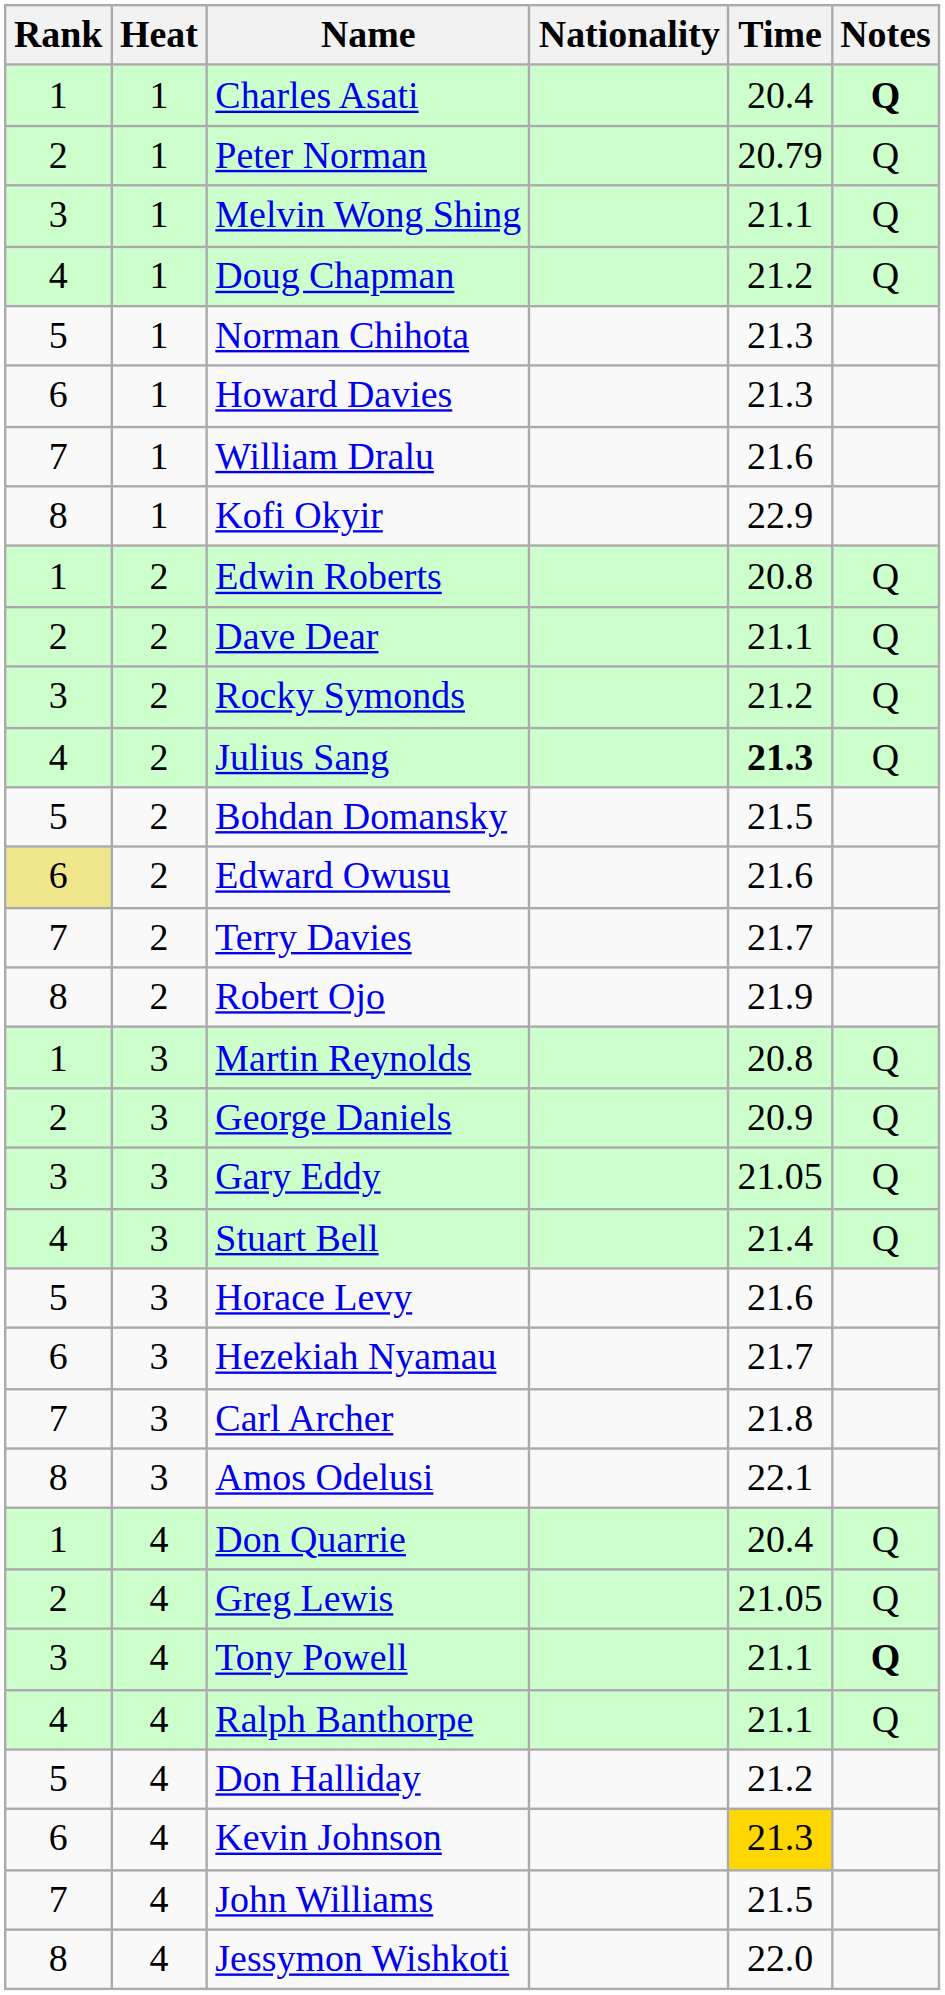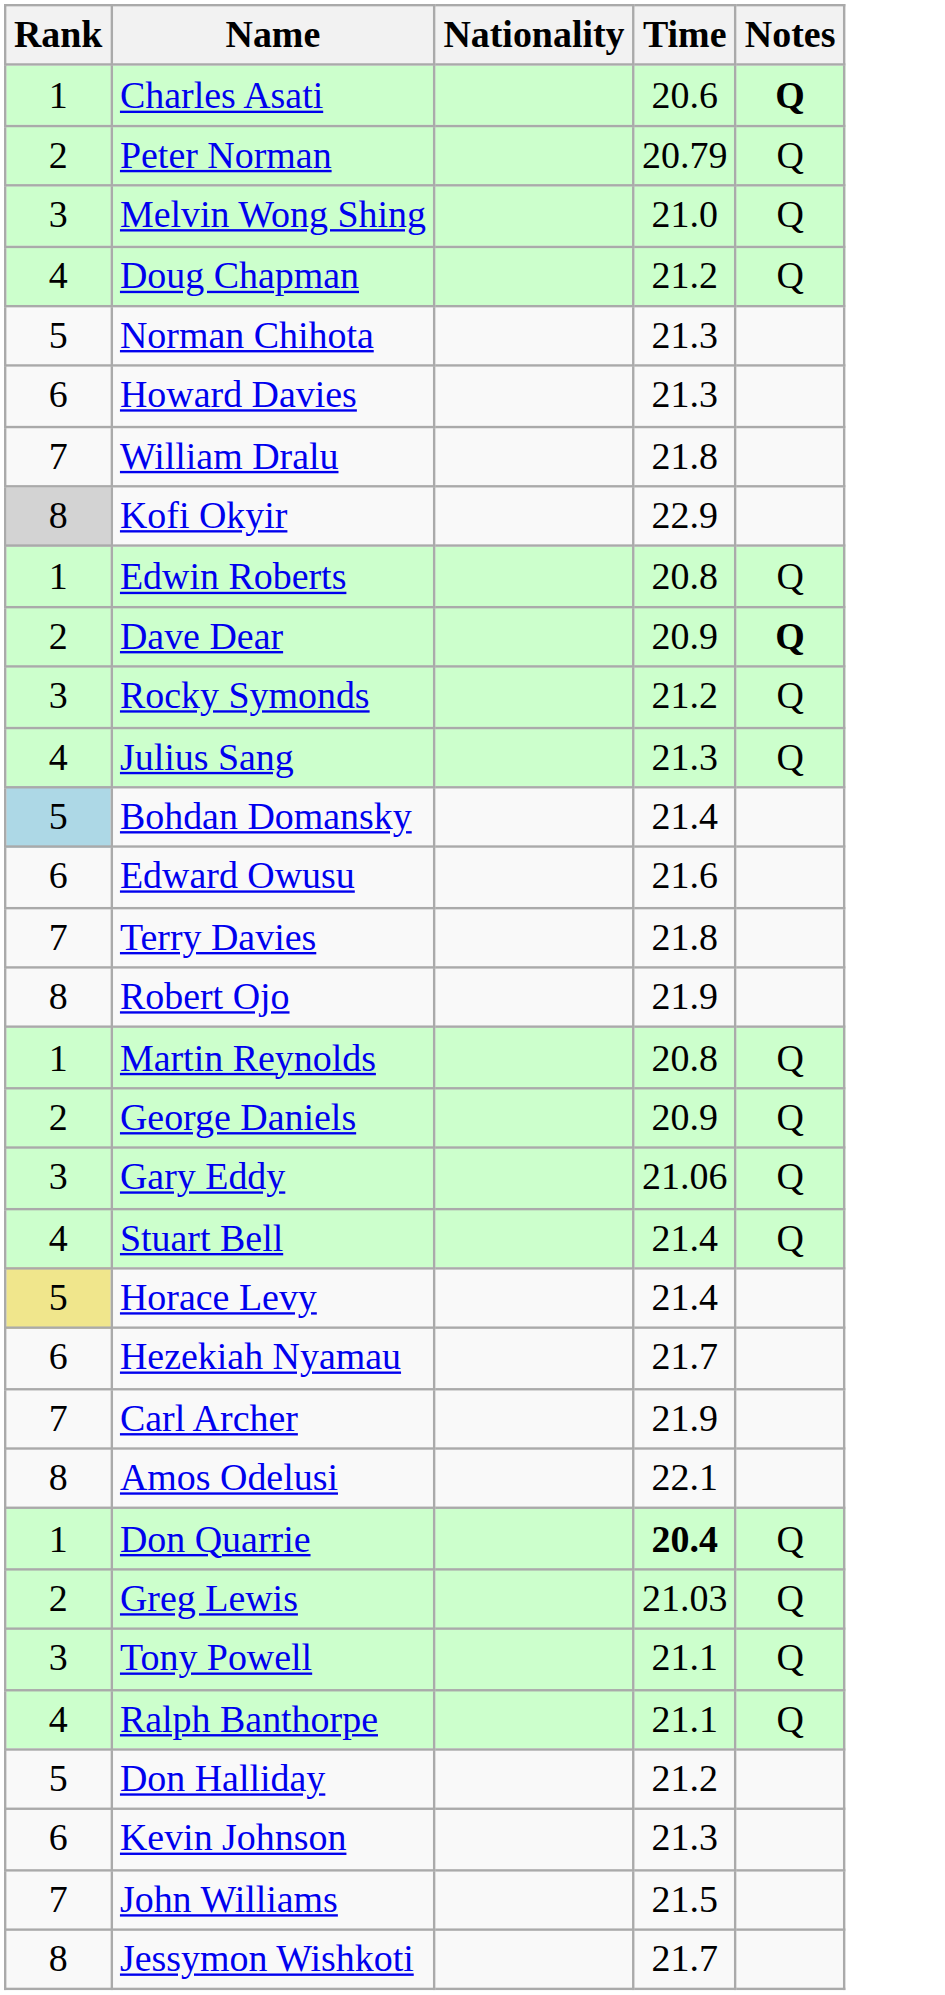- column: Heat | 1 | 1 | 1 | 1 | 1 | 1 | 1 | 1 | 2 | 2 | 2 | 2 | 2 | 2 | 2 | 2 | 3 | 3 | 3 | 3 | 3 | 3 | 3 | 3 | 4 | 4 | 4 | 4 | 4 | 4 | 4 | 4
Charles Asati | Time: 20.4 -> 20.6
Melvin Wong Shing | Time: 21.1 -> 21.0
William Dralu | Time: 21.6 -> 21.8
Kofi Okyir | Rank: no background -> lightgrey background
Dave Dear | Time: 21.1 -> 20.9
Dave Dear | Notes: normal -> bold
Julius Sang | Time: bold -> normal
Bohdan Domansky | Rank: no background -> lightblue background
Bohdan Domansky | Time: 21.5 -> 21.4
Edward Owusu | Rank: khaki background -> no background
Terry Davies | Time: 21.7 -> 21.8
Gary Eddy | Time: 21.05 -> 21.06
Horace Levy | Rank: no background -> khaki background
Horace Levy | Time: 21.6 -> 21.4
Carl Archer | Time: 21.8 -> 21.9
Don Quarrie | Time: normal -> bold
Greg Lewis | Time: 21.05 -> 21.03
Tony Powell | Notes: bold -> normal
Kevin Johnson | Time: gold background -> no background
Jessymon Wishkoti | Time: 22.0 -> 21.7
